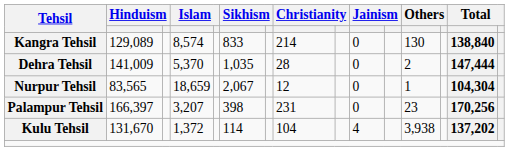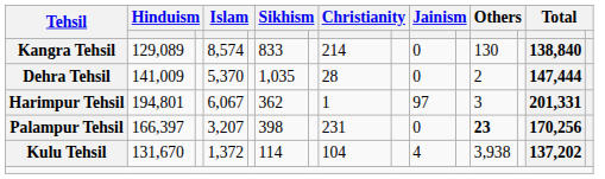- row: Nurpur Tehsil | 83,565 | 18,659 | 2,067 | 12 | 0 | 1 | 104,304
+ row: Harimpur Tehsil | 194,801 | 6,067 | 362 | 1 | 97 | 3 | 201,331
Palampur Tehsil | column 12: normal -> bold
